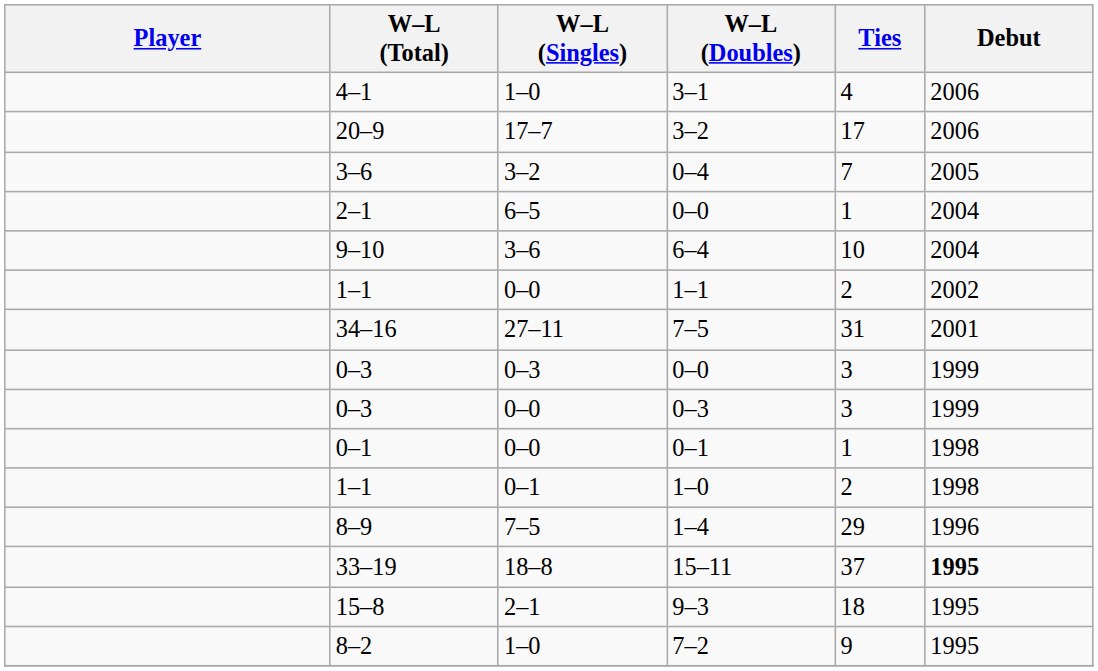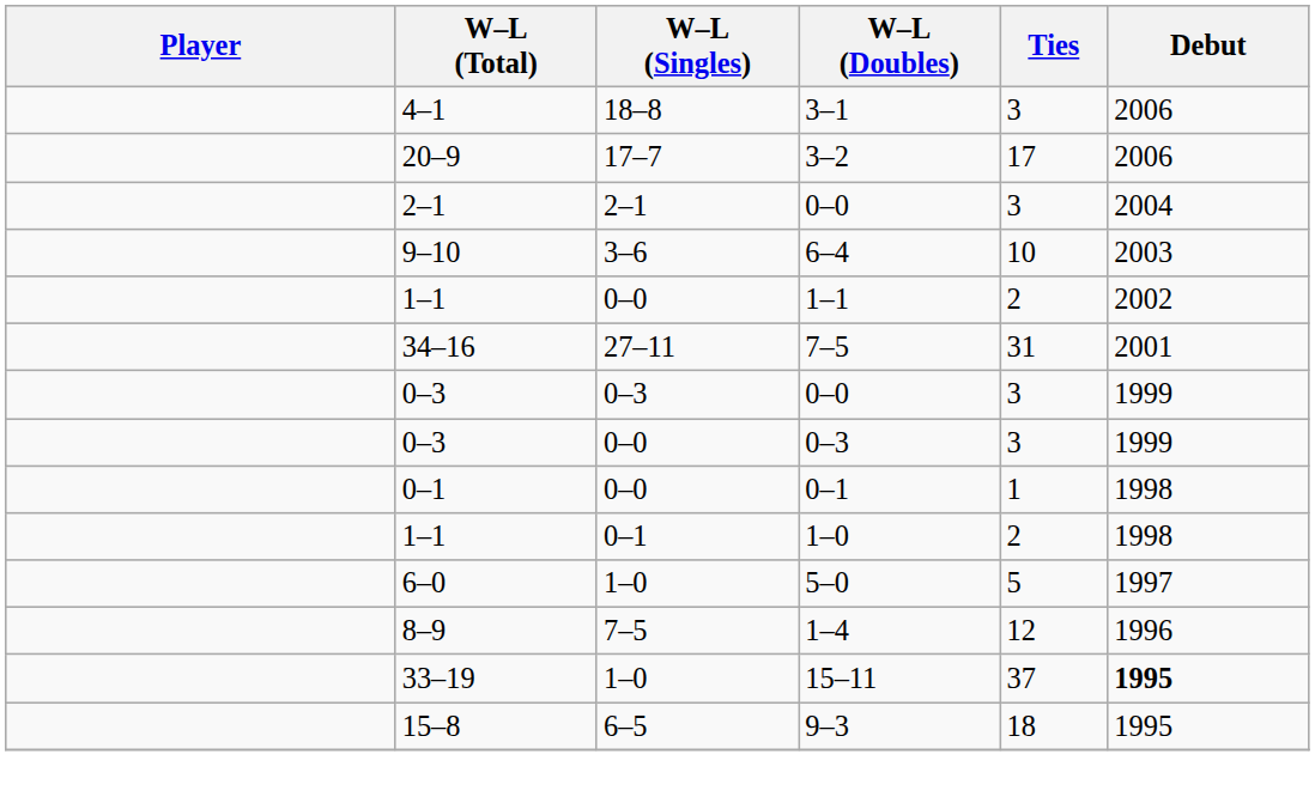3–1 | W–L (Singles): 1–0 -> 18–8
3–1 | Ties: 4 -> 3
- row: 3–6 | 3–2 | 0–4 | 7 | 2005
2–1 / 0–0 | W–L (Singles): 6–5 -> 2–1
2–1 / 0–0 | Ties: 1 -> 3
6–4 | Debut: 2004 -> 2003
+ row: 6–0 | 1–0 | 5–0 | 5 | 1997
1–4 | Ties: 29 -> 12
15–11 | W–L (Singles): 18–8 -> 1–0
9–3 | W–L (Singles): 2–1 -> 6–5
- row: 8–2 | 1–0 | 7–2 | 9 | 1995
